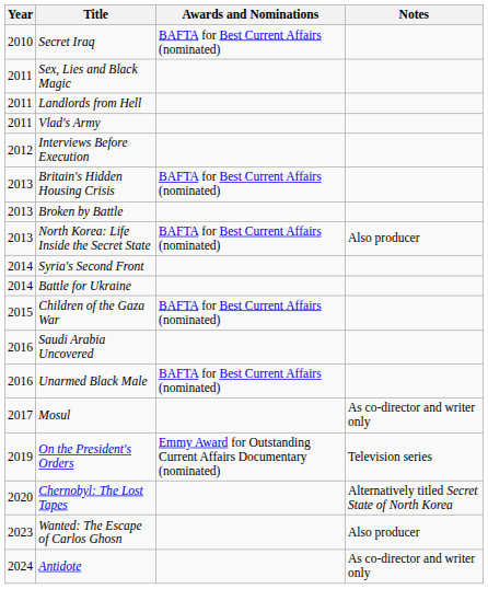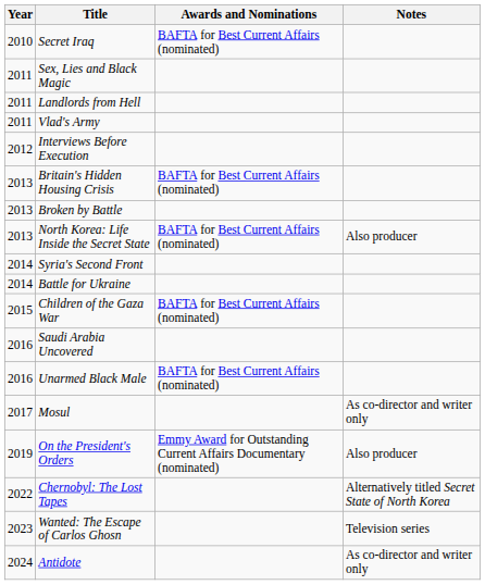On the President's Orders | Notes: Television series -> Also producer
Chernobyl: The Lost Tapes | Year: 2020 -> 2022
Wanted: The Escape of Carlos Ghosn | Notes: Also producer -> Television series
